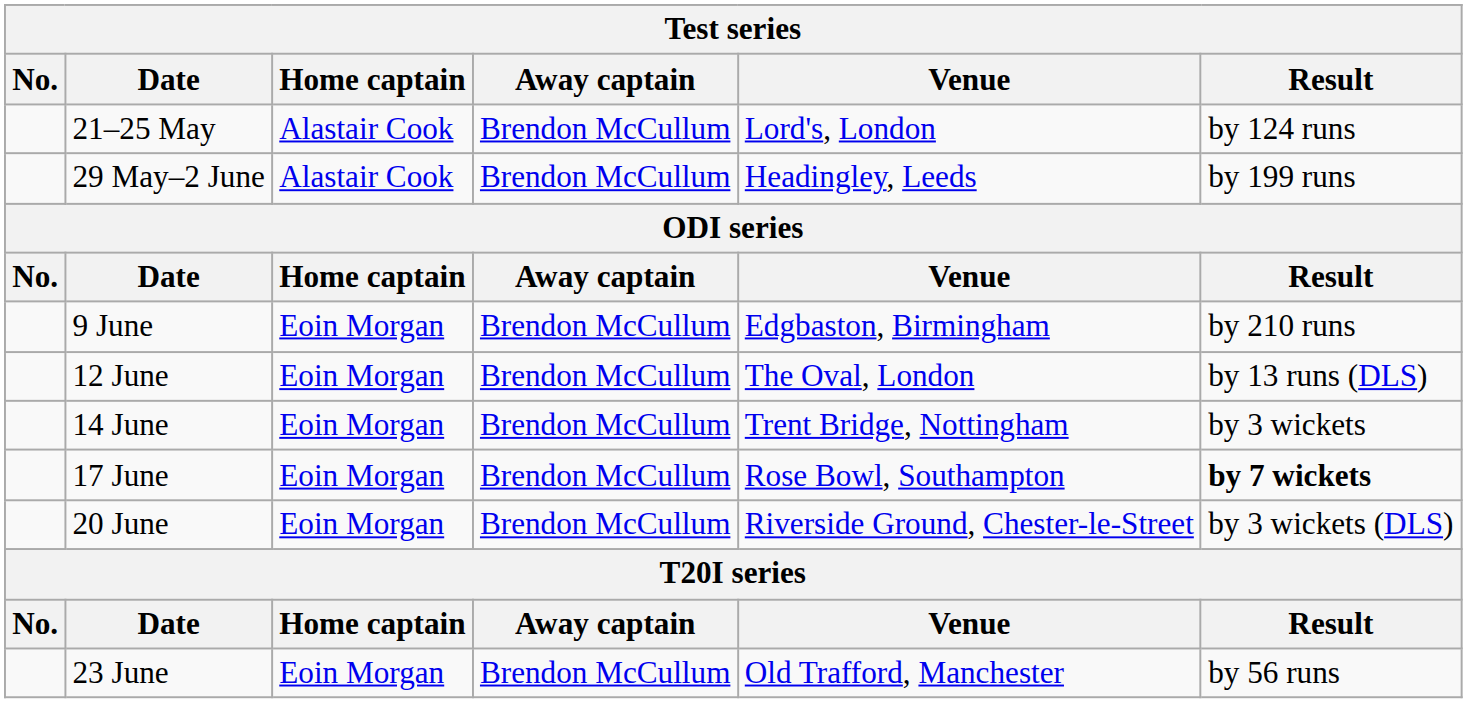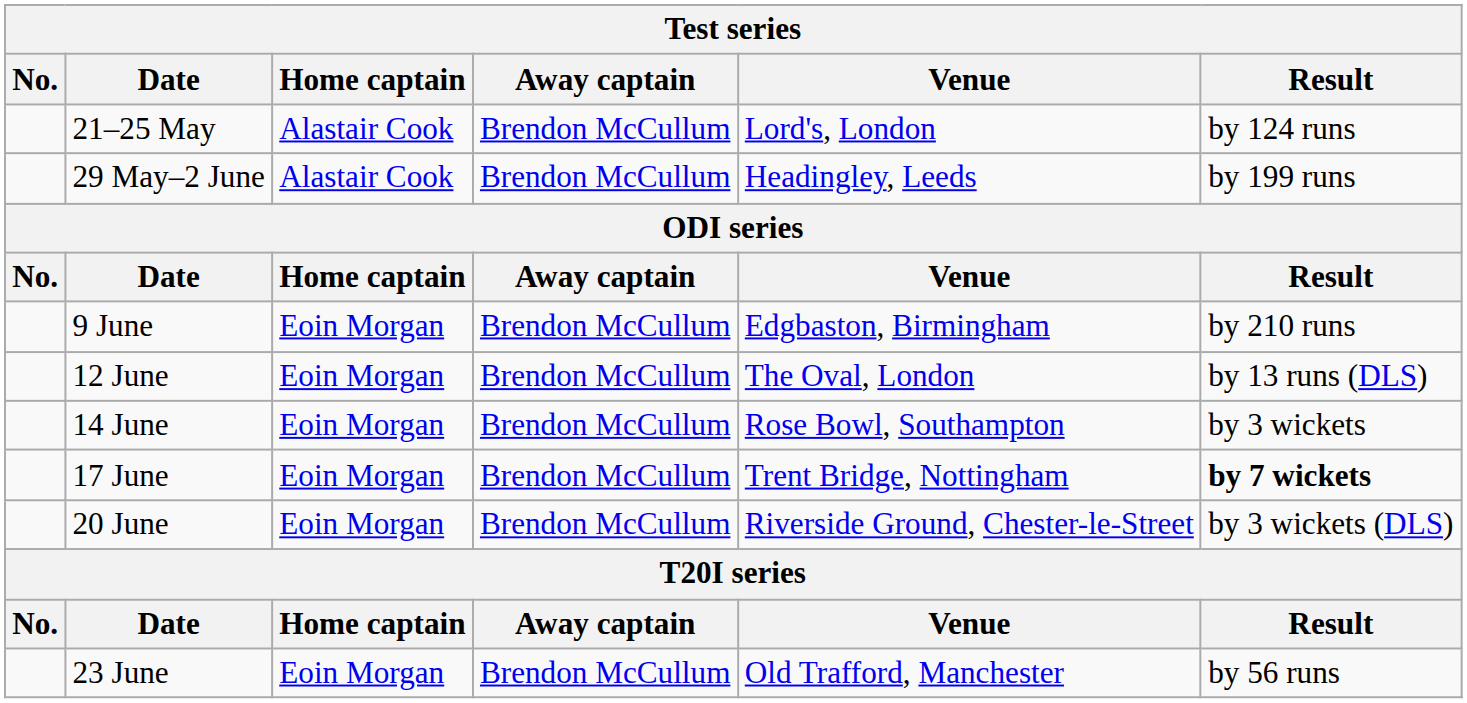14 June | Venue: Trent Bridge, Nottingham -> Rose Bowl, Southampton
17 June | Venue: Rose Bowl, Southampton -> Trent Bridge, Nottingham
